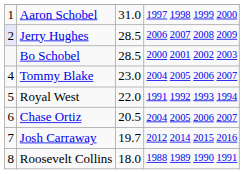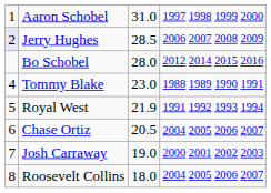Bo Schobel | column 3: 28.5 -> 28.0
Bo Schobel | column 4: 2000 2001 2002 2003 -> 2012 2014 2015 2016
Tommy Blake | column 4: 2004 2005 2006 2007 -> 1988 1989 1990 1991
Royal West | column 3: 22.0 -> 21.9
Josh Carraway | column 3: 19.7 -> 19.0
Josh Carraway | column 4: 2012 2014 2015 2016 -> 2000 2001 2002 2003
Roosevelt Collins | column 4: 1988 1989 1990 1991 -> 2004 2005 2006 2007
